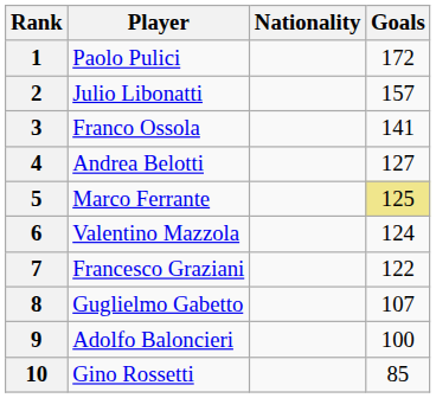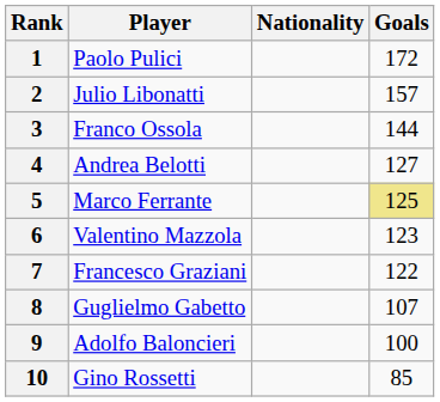3 | Goals: 141 -> 144
6 | Goals: 124 -> 123
